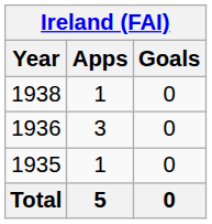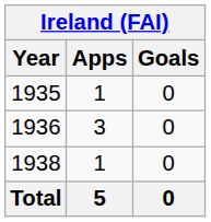rows swapped: 1935 <-> 1938
